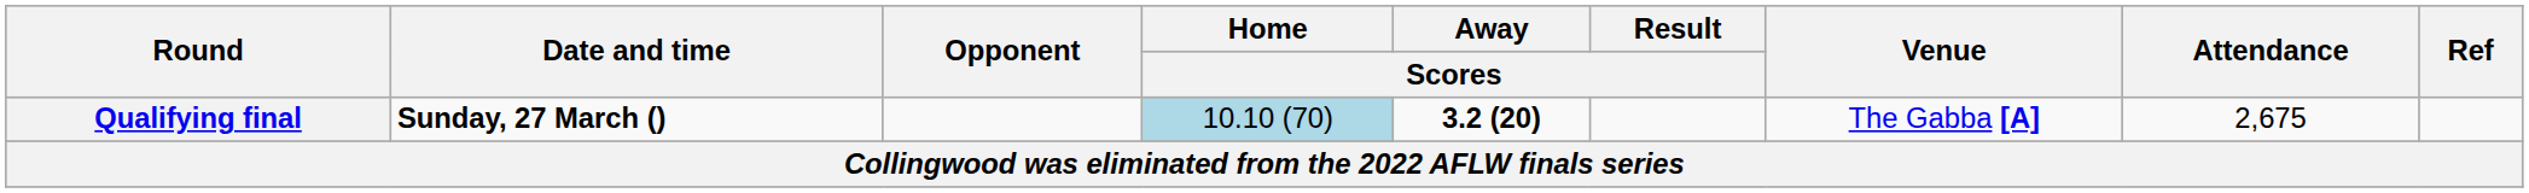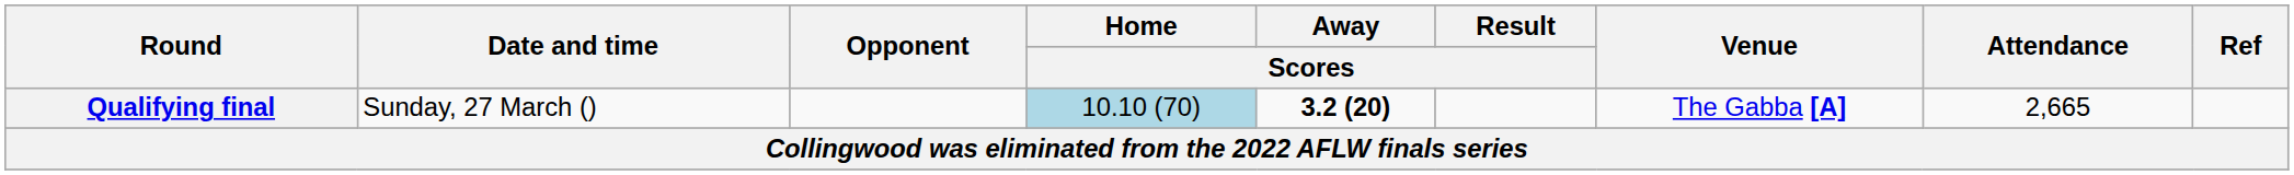Qualifying final | Date and time: bold -> normal
Qualifying final | Attendance: 2,675 -> 2,665
